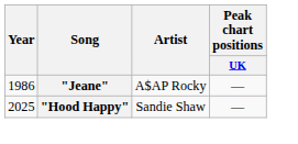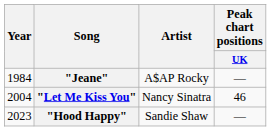"Jeane" | Year: 1986 -> 1984
+ row: 2004 | "Let Me Kiss You" | Nancy Sinatra | 46
"Hood Happy" | Year: 2025 -> 2023
